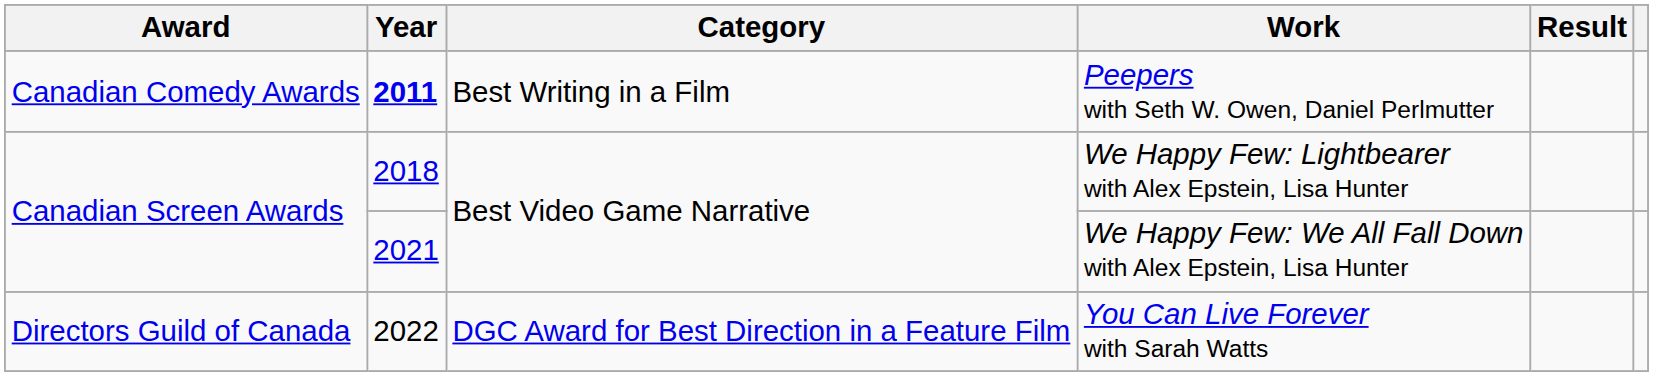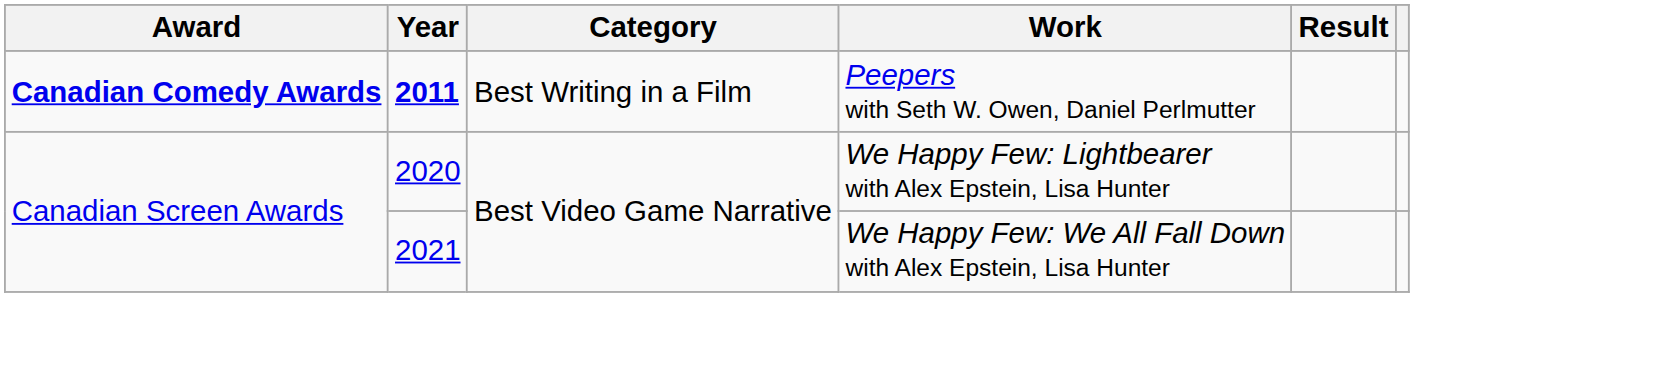Peepers with Seth W. Owen, Daniel Perlmutter | Award: normal -> bold
We Happy Few: Lightbearer with Alex Epstein, Lisa Hunter | Year: 2018 -> 2020
- row: Directors Guild of Canada | 2022 | DGC Award for Best Direction in a Feature Film | You Can Live Forever with Sarah Watts
